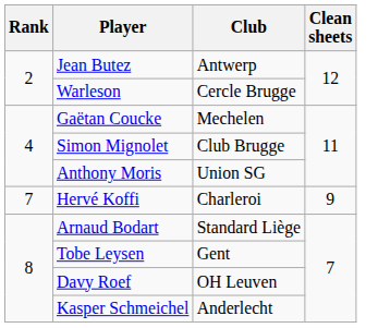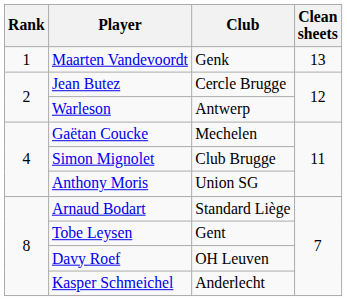+ row: 1 | Maarten Vandevoordt | Genk | 13
Jean Butez | Club: Antwerp -> Cercle Brugge
Warleson | Club: Cercle Brugge -> Antwerp
- row: 7 | Hervé Koffi | Charleroi | 9
